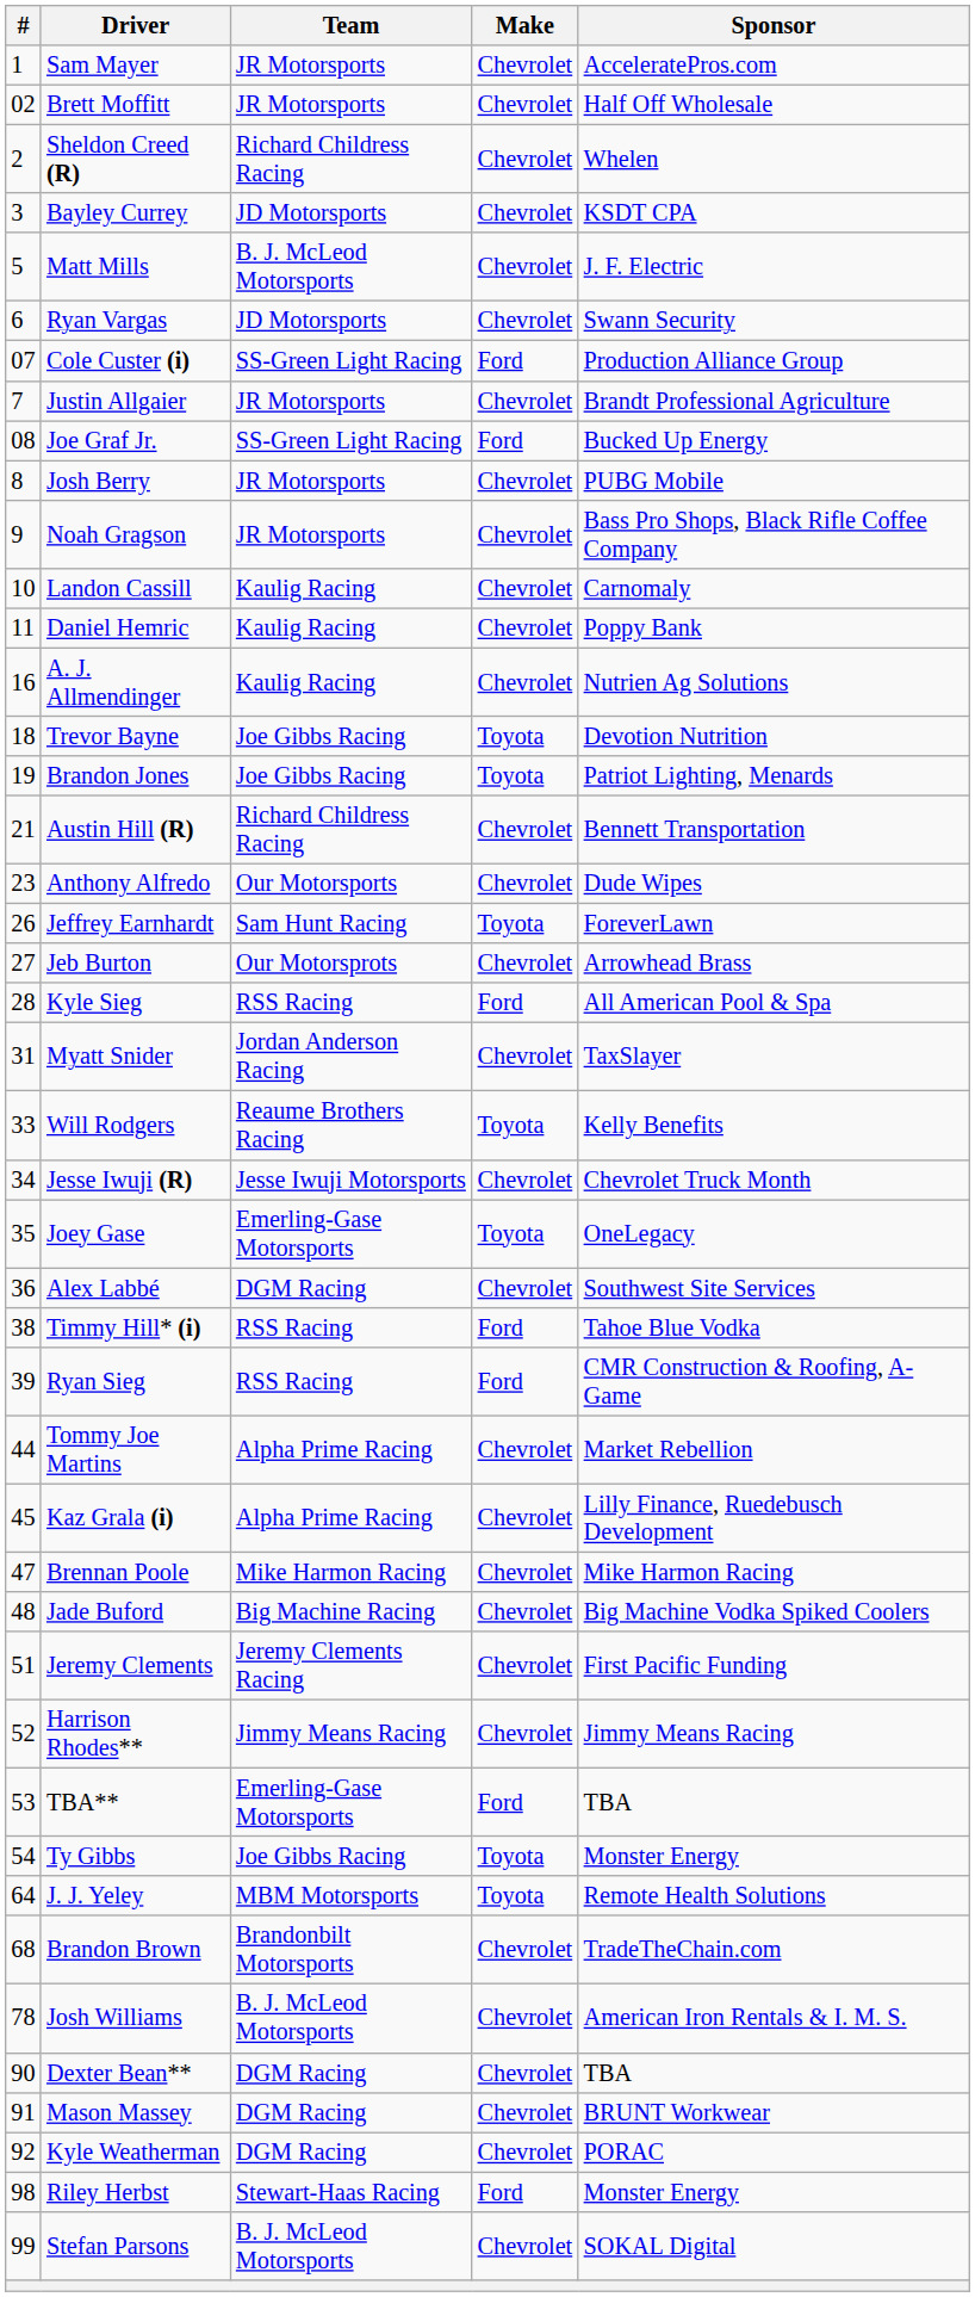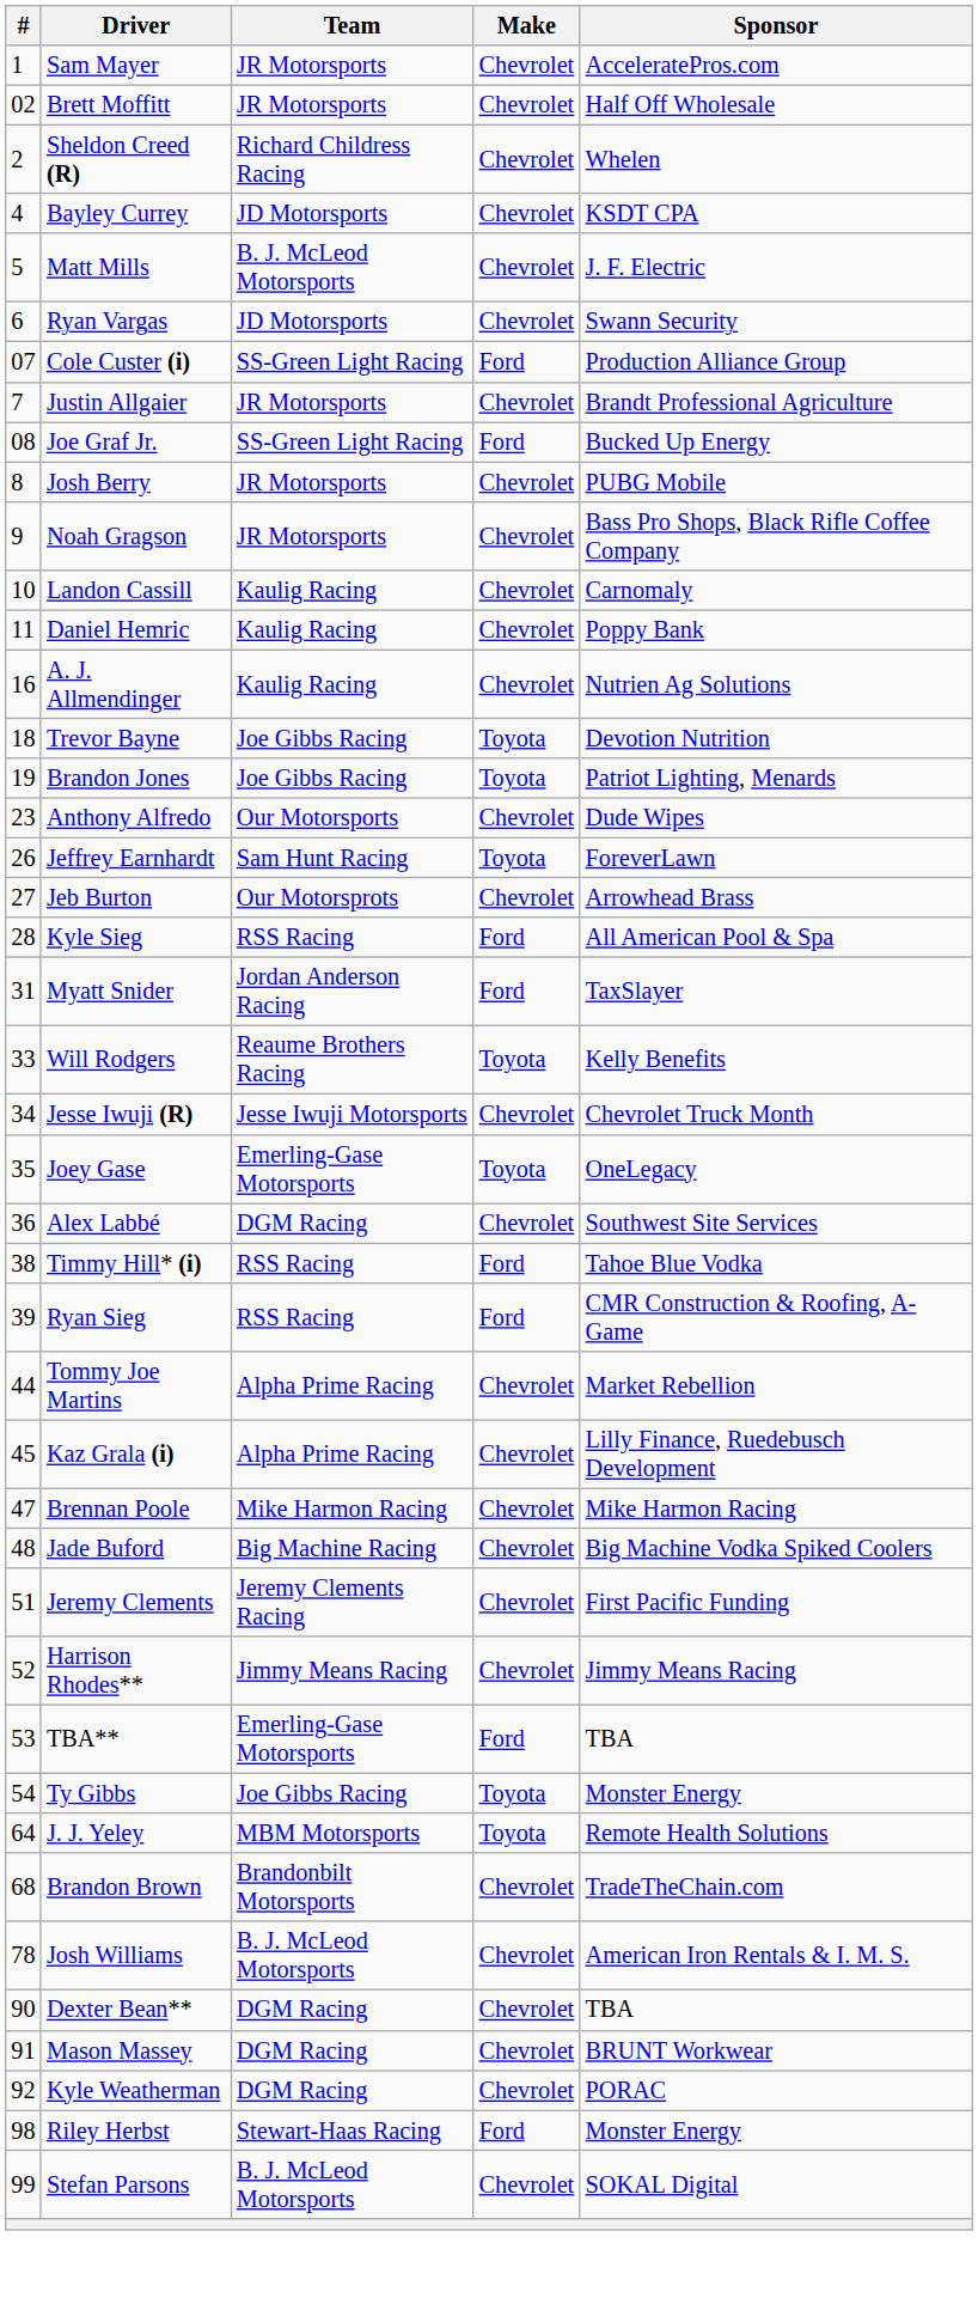Bayley Currey | #: 3 -> 4
- row: 21 | Austin Hill (R) | Richard Childress Racing | Chevrolet | Bennett Transportation
Myatt Snider | Make: Chevrolet -> Ford
